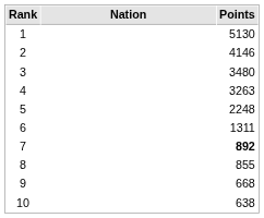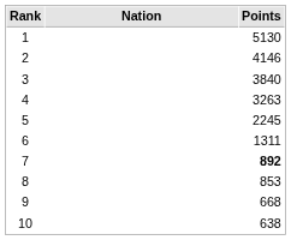3 | Points: 3480 -> 3840
5 | Points: 2248 -> 2245
8 | Points: 855 -> 853
